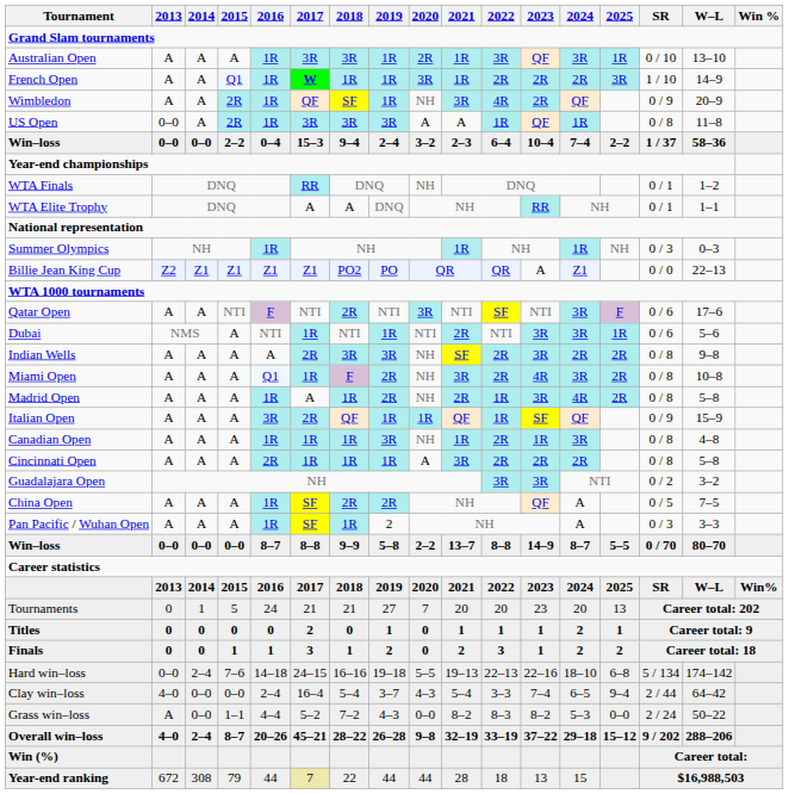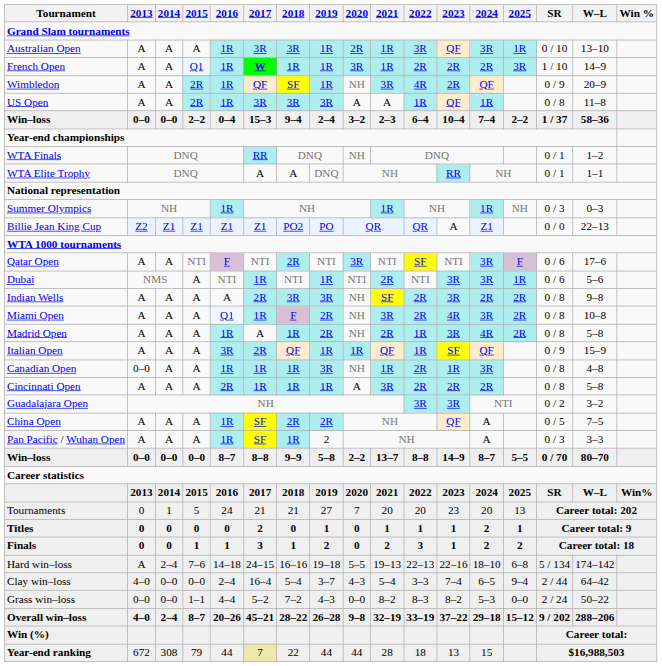US Open | 2013: 0–0 -> A
Canadian Open | 2013: A -> 0–0
Hard win–loss | 2013: 0–0 -> A
Grass win–loss | 2013: A -> 0–0
